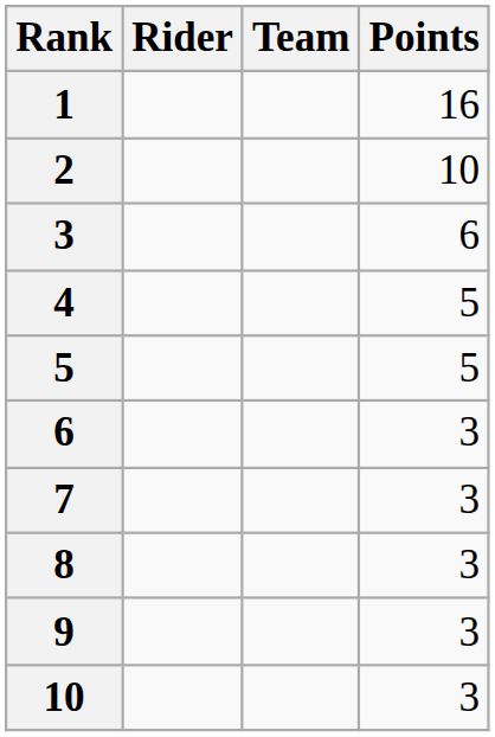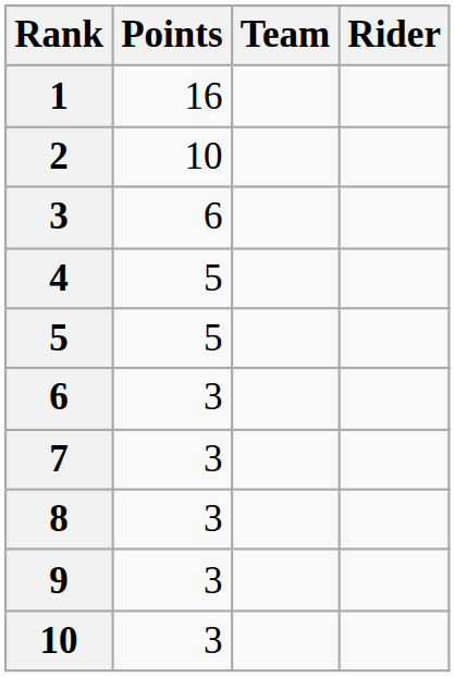columns swapped: Rider <-> Points
